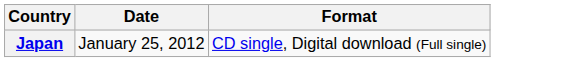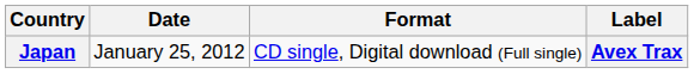+ column: Label | Avex Trax
